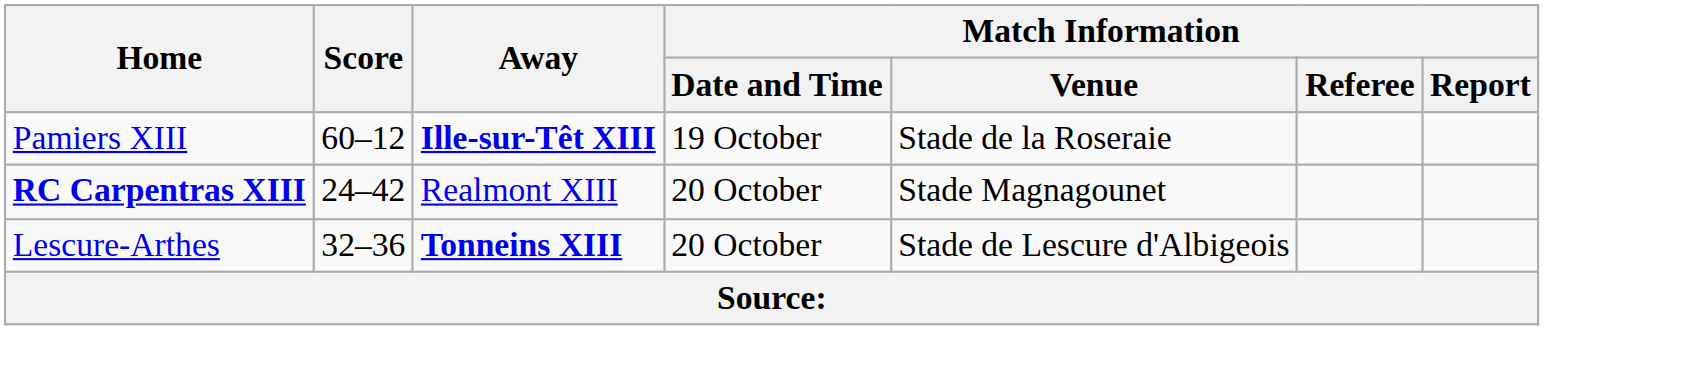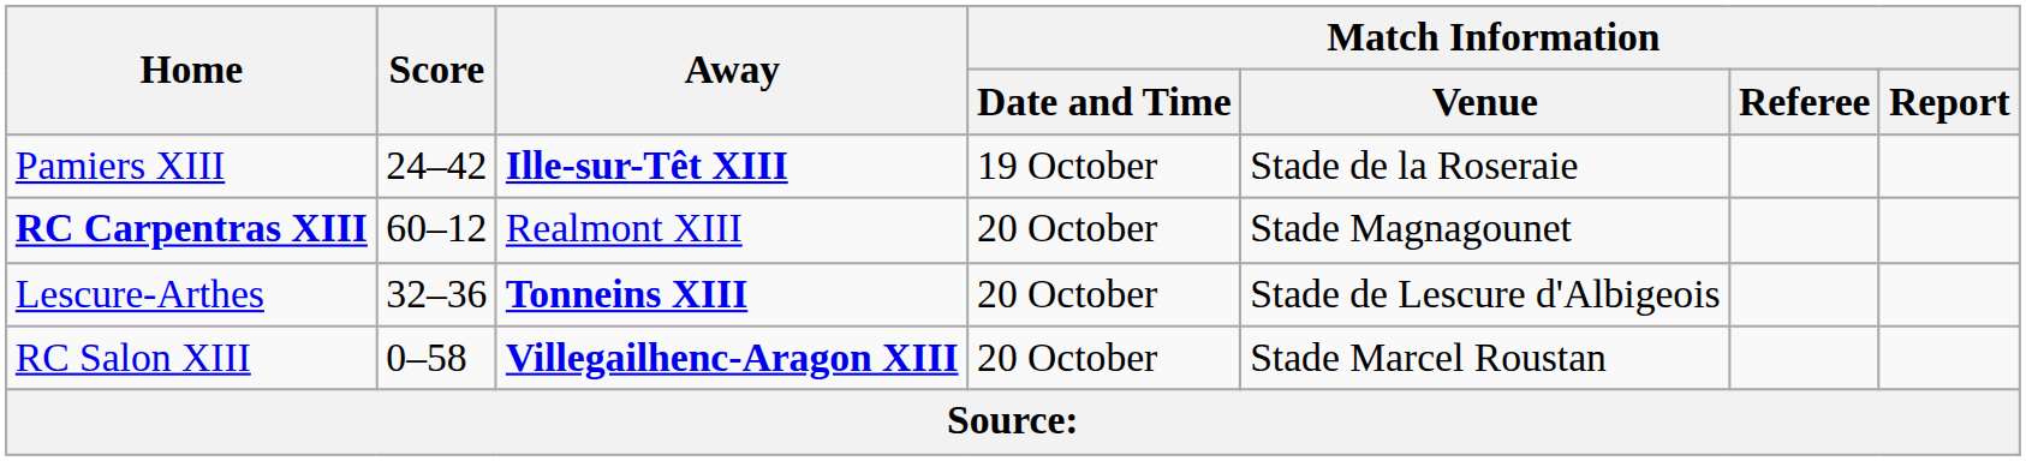Pamiers XIII | Score: 60–12 -> 24–42
RC Carpentras XIII | Score: 24–42 -> 60–12
+ row: RC Salon XIII | 0–58 | Villegailhenc-Aragon XIII | 20 October | Stade Marcel Roustan
